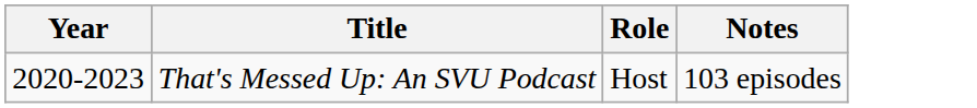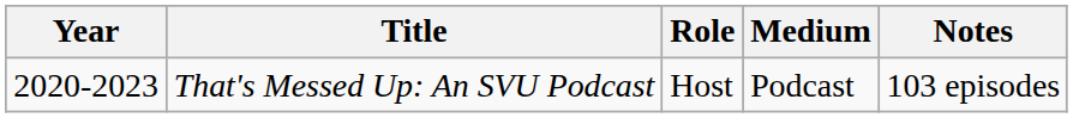+ column: Medium | Podcast
